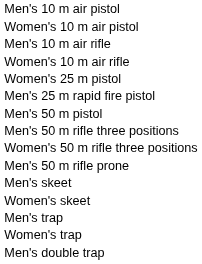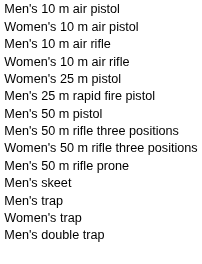- row: Women's skeet
